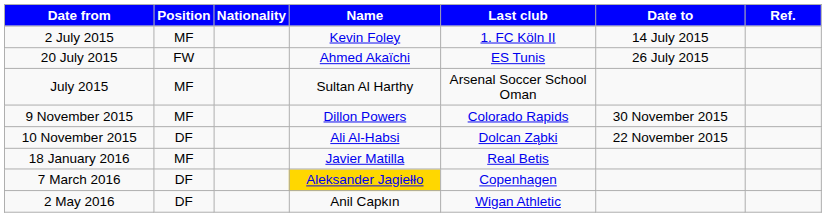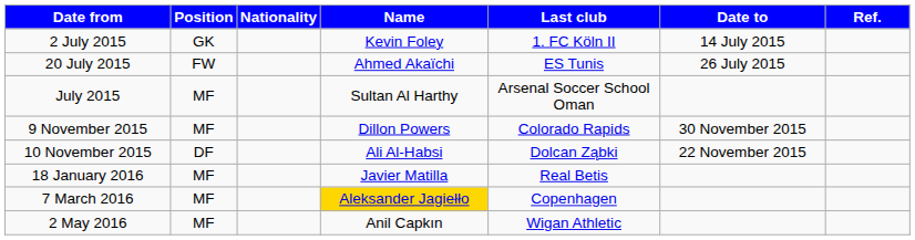2 July 2015 | Position: MF -> GK
7 March 2016 | Position: DF -> MF
2 May 2016 | Position: DF -> MF
